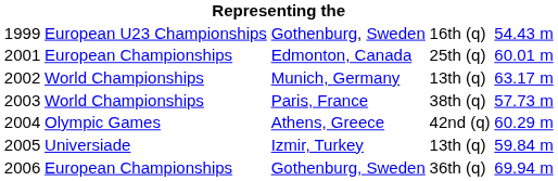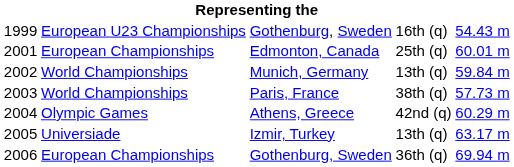2002 | column 5: 63.17 m -> 59.84 m
2005 | column 5: 59.84 m -> 63.17 m
